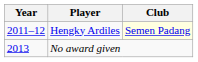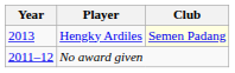Hengky Ardiles | Year: 2011–12 -> 2013
No award given | Year: 2013 -> 2011–12
